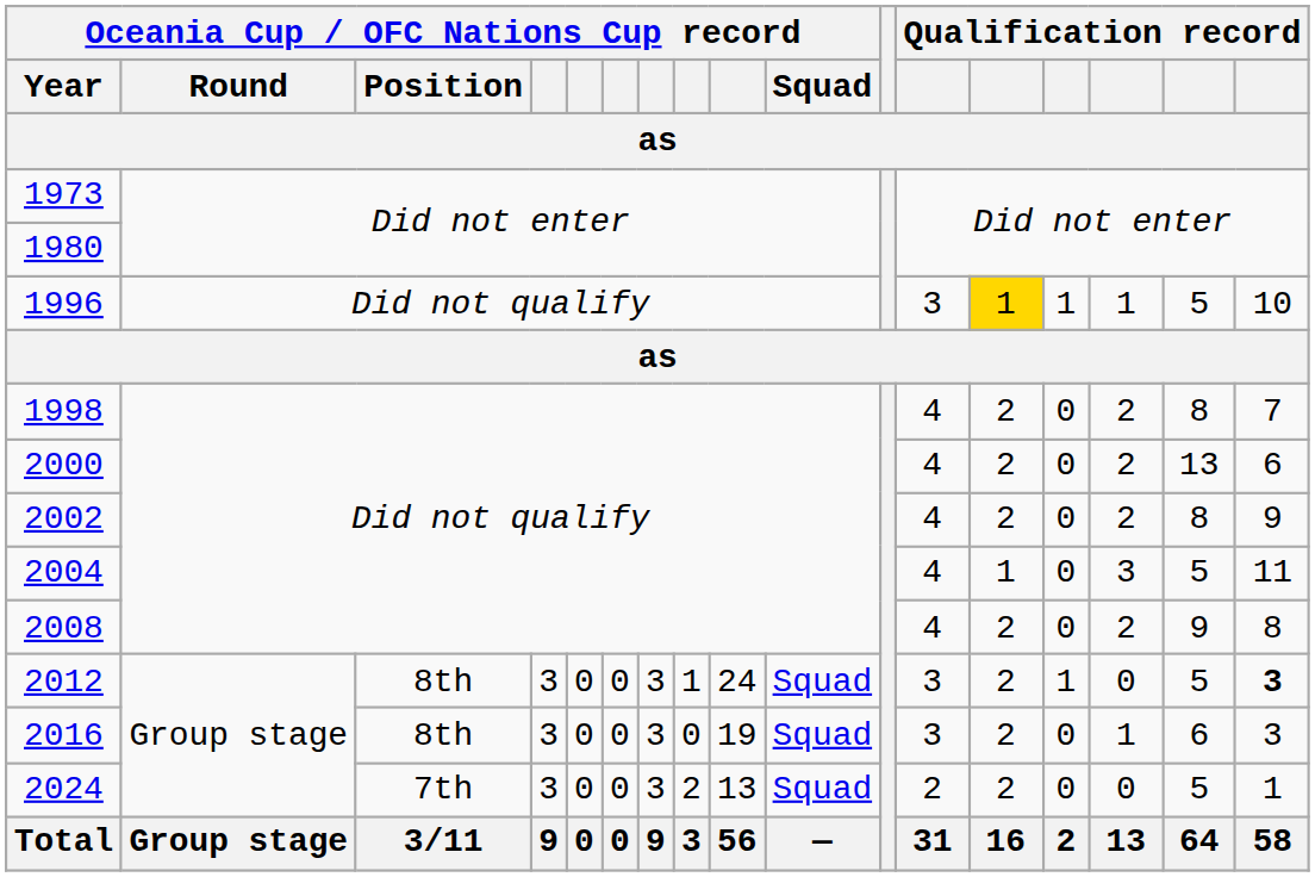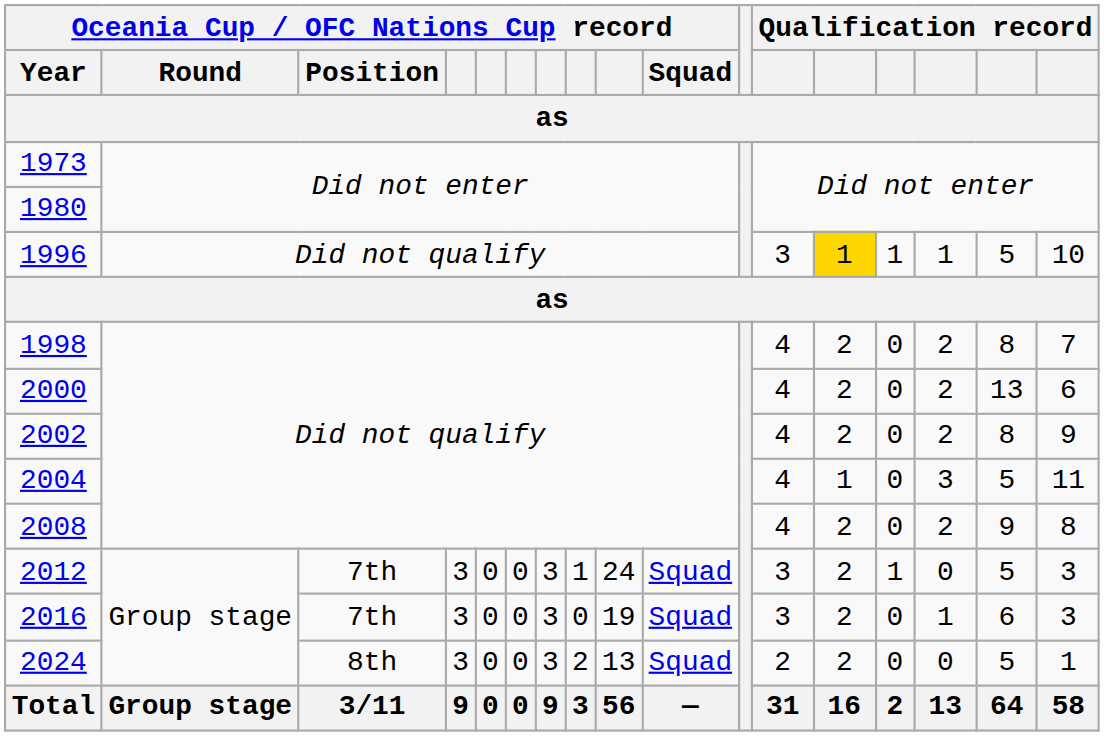2012 | Oceania Cup / OFC Nations Cup record / Position: 8th -> 7th
2012 | column 17: bold -> normal
2016 | Oceania Cup / OFC Nations Cup record / Position: 8th -> 7th
2024 | Oceania Cup / OFC Nations Cup record / Position: 7th -> 8th
